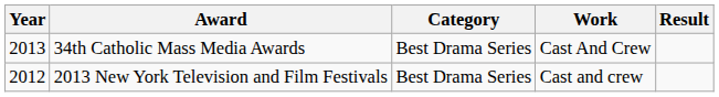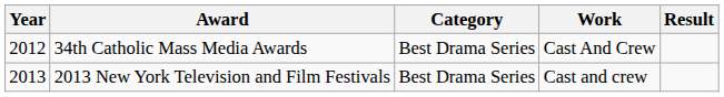34th Catholic Mass Media Awards | Year: 2013 -> 2012
2013 New York Television and Film Festivals | Year: 2012 -> 2013
